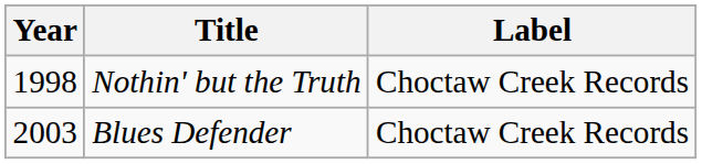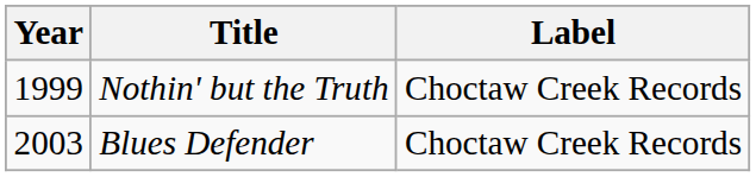Nothin' but the Truth | Year: 1998 -> 1999
